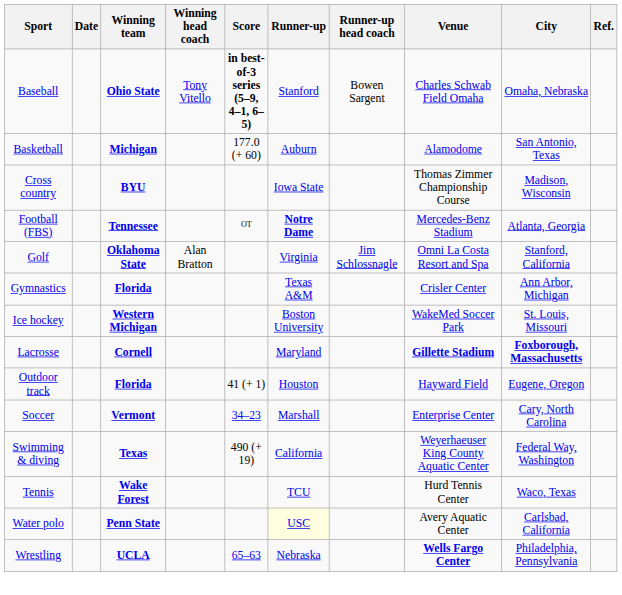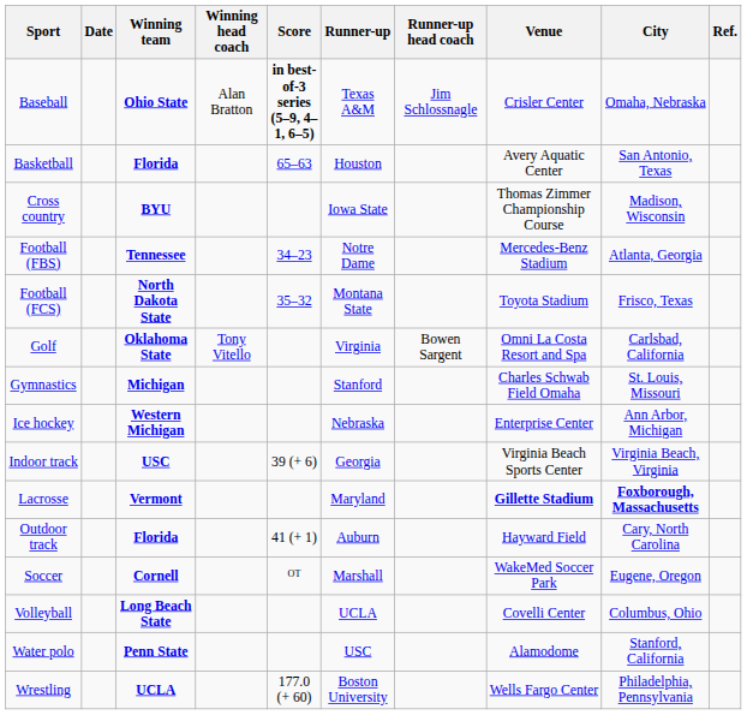Baseball | Winning head coach: Tony Vitello -> Alan Bratton
Baseball | Runner-up: Stanford -> Texas A&M
Baseball | Runner-up head coach: Bowen Sargent -> Jim Schlossnagle
Baseball | Venue: Charles Schwab Field Omaha -> Crisler Center
Basketball | Winning team: Michigan -> Florida
Basketball | Score: 177.0 (+ 60) -> 65–63
Basketball | Runner-up: Auburn -> Houston
Basketball | Venue: Alamodome -> Avery Aquatic Center
Football (FBS) | Score: OT -> 34–23
Football (FBS) | Runner-up: bold -> normal
+ row: Football (FCS) | North Dakota State | 35–32 | Montana State | Toyota Stadium | Frisco, Texas
Golf | Winning head coach: Alan Bratton -> Tony Vitello
Golf | Runner-up head coach: Jim Schlossnagle -> Bowen Sargent
Golf | City: Stanford, California -> Carlsbad, California
Gymnastics | Winning team: Florida -> Michigan
Gymnastics | Runner-up: Texas A&M -> Stanford
Gymnastics | Venue: Crisler Center -> Charles Schwab Field Omaha
Gymnastics | City: Ann Arbor, Michigan -> St. Louis, Missouri
Ice hockey | Runner-up: Boston University -> Nebraska
Ice hockey | Venue: WakeMed Soccer Park -> Enterprise Center
Ice hockey | City: St. Louis, Missouri -> Ann Arbor, Michigan
+ row: Indoor track | USC | 39 (+ 6) | Georgia | Virginia Beach Sports Center | Virginia Beach, Virginia
Lacrosse | Winning team: Cornell -> Vermont
Outdoor track | Runner-up: Houston -> Auburn
Outdoor track | City: Eugene, Oregon -> Cary, North Carolina
Soccer | Winning team: Vermont -> Cornell
Soccer | Score: 34–23 -> OT
Soccer | Venue: Enterprise Center -> WakeMed Soccer Park
Soccer | City: Cary, North Carolina -> Eugene, Oregon
- row: Swimming & diving | Texas | 490 (+ 19) | California | Weyerhaeuser King County Aquatic Center | Federal Way, Washington
- row: Tennis | Wake Forest | TCU | Hurd Tennis Center | Waco, Texas
+ row: Volleyball | Long Beach State | UCLA | Covelli Center | Columbus, Ohio
Water polo | Runner-up: lightyellow background -> no background
Water polo | Venue: Avery Aquatic Center -> Alamodome
Water polo | City: Carlsbad, California -> Stanford, California
Wrestling | Score: 65–63 -> 177.0 (+ 60)
Wrestling | Runner-up: Nebraska -> Boston University
Wrestling | Venue: bold -> normal
